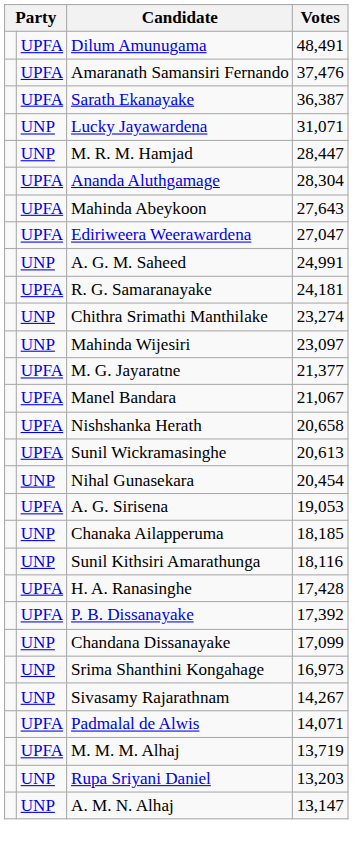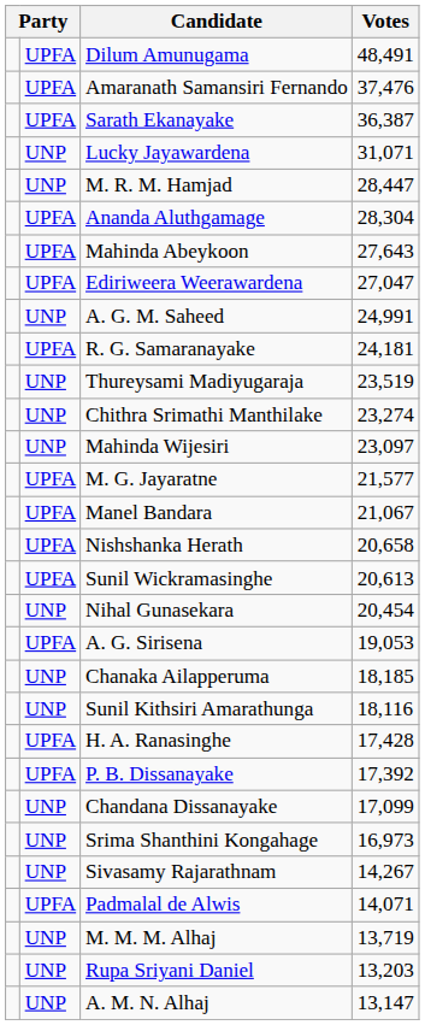+ row: UNP | Thureysami Madiyugaraja | 23,519
M. G. Jayaratne | Votes: 21,377 -> 21,577
M. M. M. Alhaj | column 2: UPFA -> UNP
